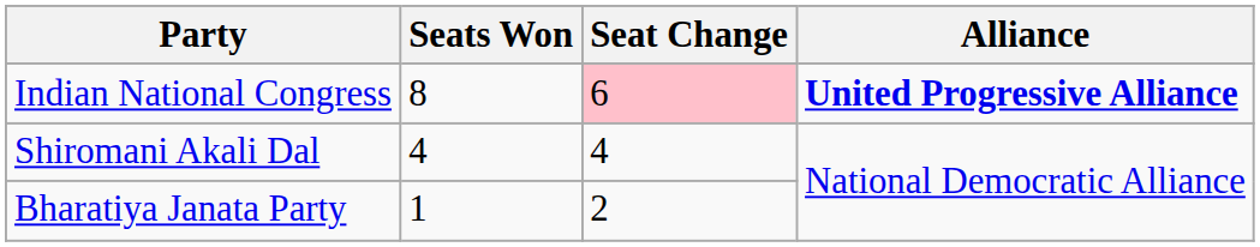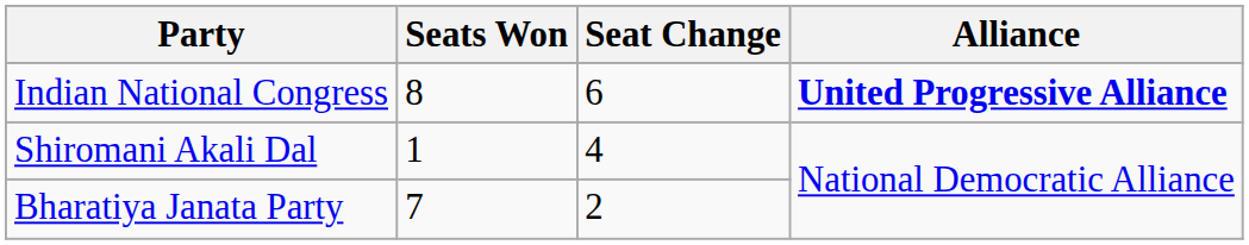Indian National Congress | Seat Change: pink background -> no background
Shiromani Akali Dal | Seats Won: 4 -> 1
Bharatiya Janata Party | Seats Won: 1 -> 7
